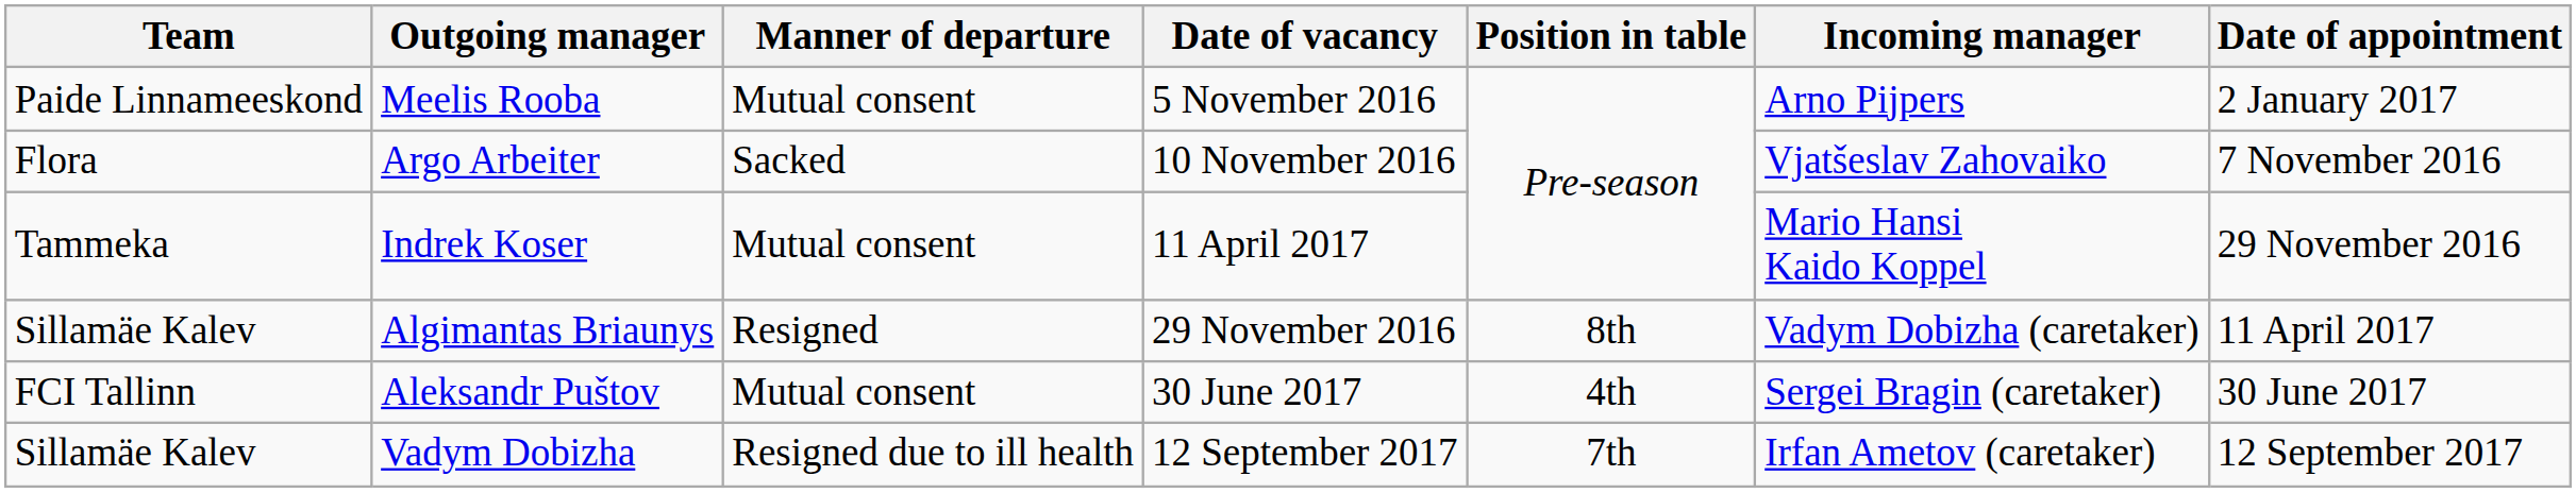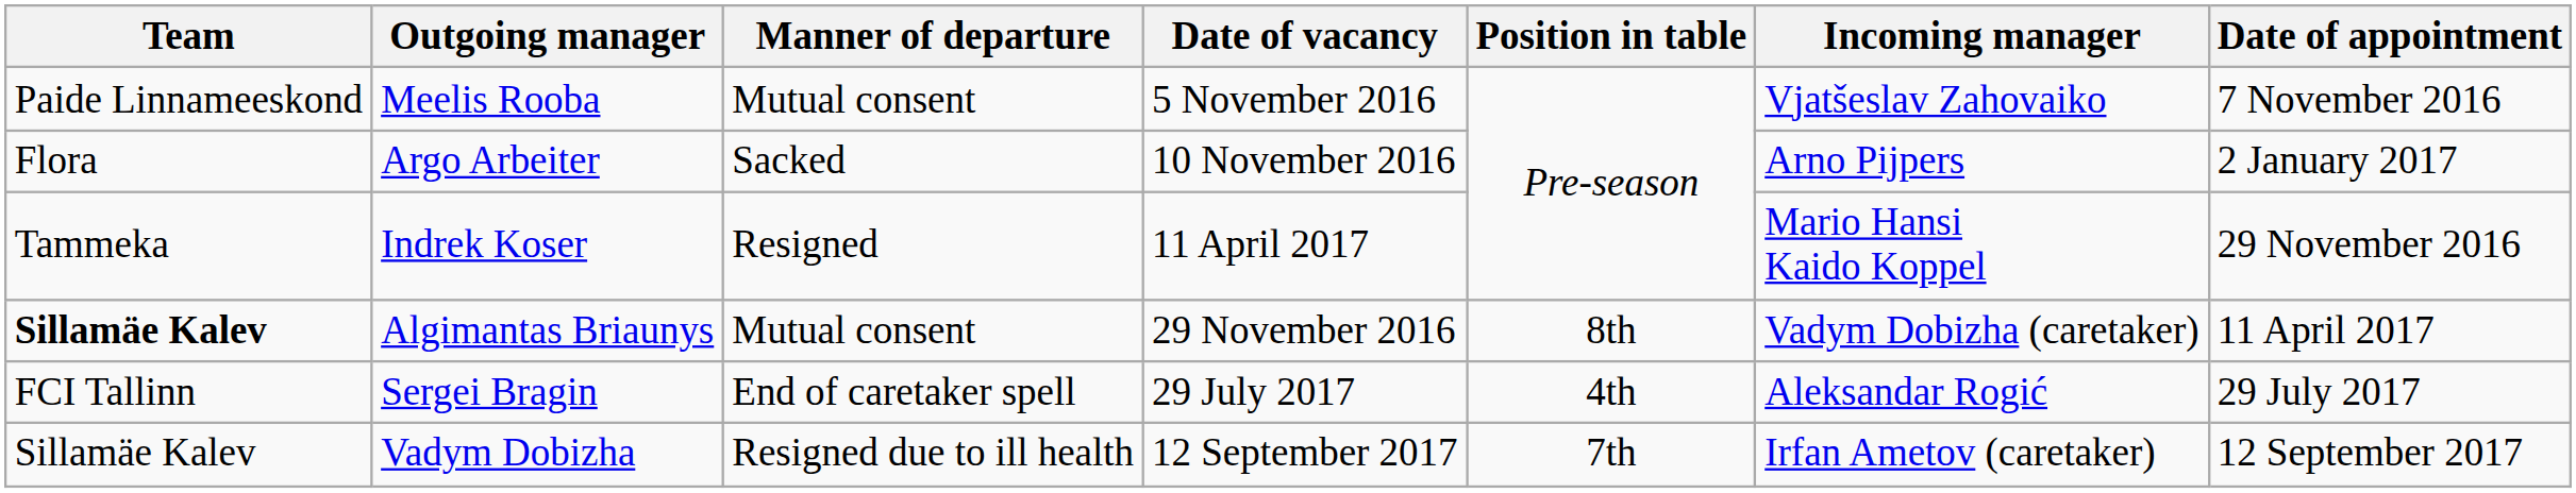Meelis Rooba | Incoming manager: Arno Pijpers -> Vjatšeslav Zahovaiko
Meelis Rooba | Date of appointment: 2 January 2017 -> 7 November 2016
Argo Arbeiter | Incoming manager: Vjatšeslav Zahovaiko -> Arno Pijpers
Argo Arbeiter | Date of appointment: 7 November 2016 -> 2 January 2017
Indrek Koser | Manner of departure: Mutual consent -> Resigned
Algimantas Briaunys | Team: normal -> bold
Algimantas Briaunys | Manner of departure: Resigned -> Mutual consent
- row: FCI Tallinn | Aleksandr Puštov | Mutual consent | 30 June 2017 | 4th | Sergei Bragin (caretaker) | 30 June 2017
+ row: FCI Tallinn | Sergei Bragin | End of caretaker spell | 29 July 2017 | 4th | Aleksandar Rogić | 29 July 2017
